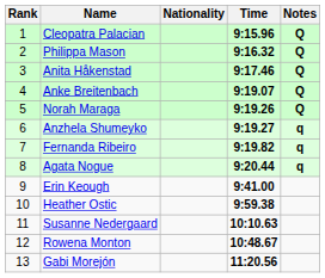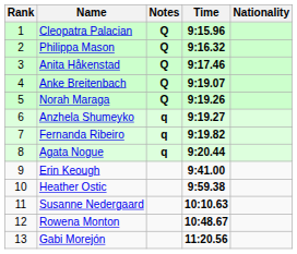columns swapped: Nationality <-> Notes
